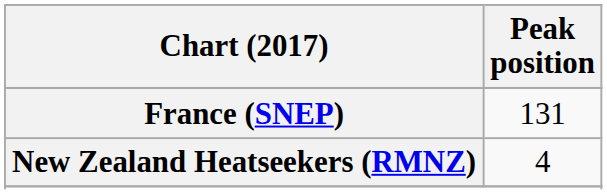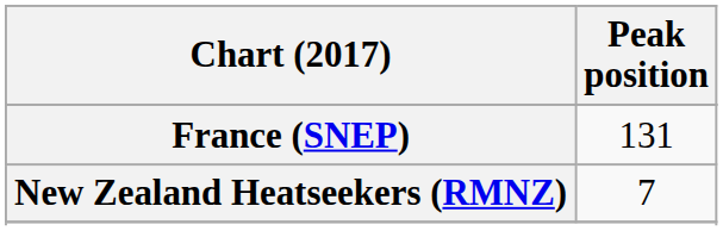New Zealand Heatseekers (RMNZ) | Peak position: 4 -> 7
